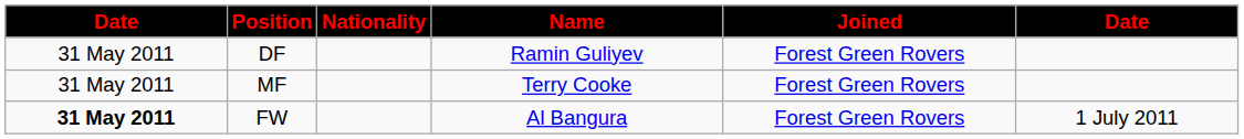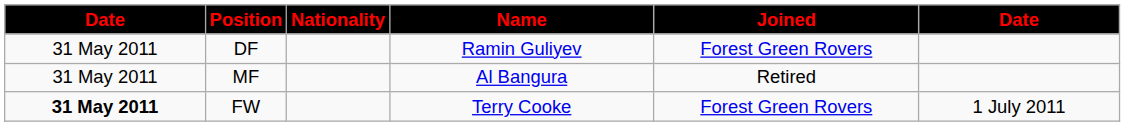MF | Name: Terry Cooke -> Al Bangura
MF | Joined: Forest Green Rovers -> Retired
FW | Name: Al Bangura -> Terry Cooke
